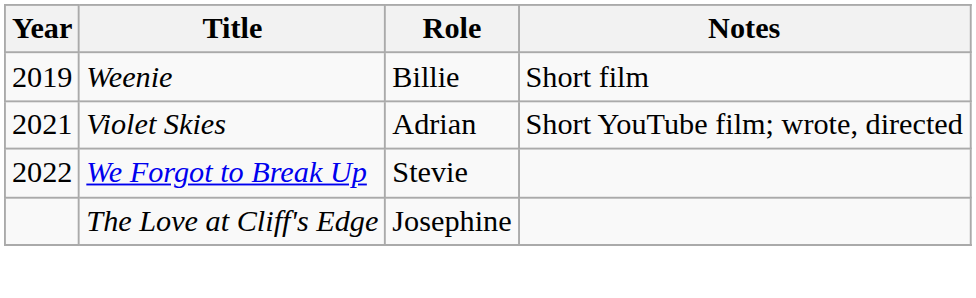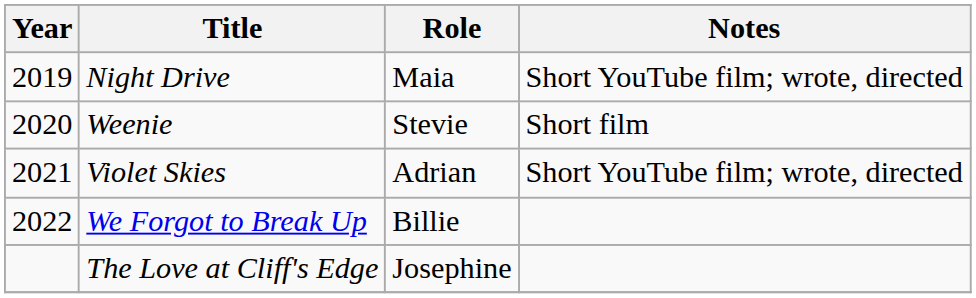+ row: 2019 | Night Drive | Maia | Short YouTube film; wrote, directed
Weenie | Year: 2019 -> 2020
Weenie | Role: Billie -> Stevie
We Forgot to Break Up | Role: Stevie -> Billie
